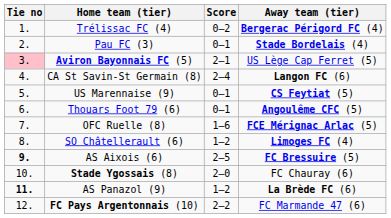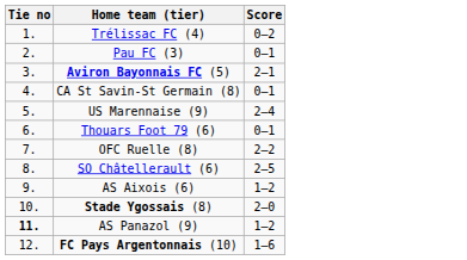- column: Away team (tier) | Bergerac Périgord FC (4) | Stade Bordelais (4) | US Lège Cap Ferret (5) | Langon FC (6) | CS Feytiat (5) | Angoulême CFC (5) | FCE Mérignac Arlac (5) | Limoges FC (4) | FC Bressuire (5) | FC Chauray (6) | La Brède FC (6) | FC Marmande 47 (6)
Aviron Bayonnais FC (5) | Tie no: pink background -> no background
CA St Savin-St Germain (8) | Score: 2–4 -> 0–1
US Marennaise (9) | Score: 0–1 -> 2–4
OFC Ruelle (8) | Score: 1–6 -> 2–2
SO Châtellerault (6) | Score: 1–2 -> 2–5
AS Aixois (6) | Tie no: bold -> normal
AS Aixois (6) | Score: 2–5 -> 1–2
FC Pays Argentonnais (10) | Score: 2–2 -> 1–6
